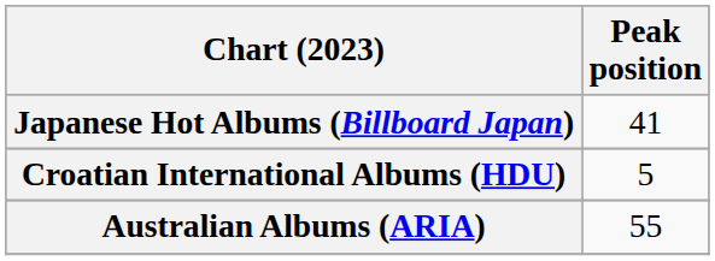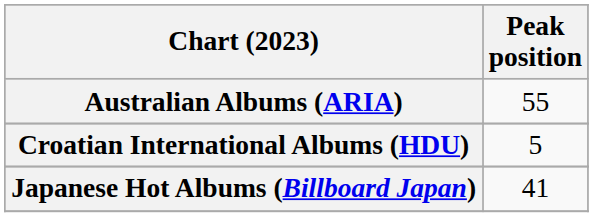rows swapped: Australian Albums (ARIA) <-> Japanese Hot Albums (Billboard Japan)
